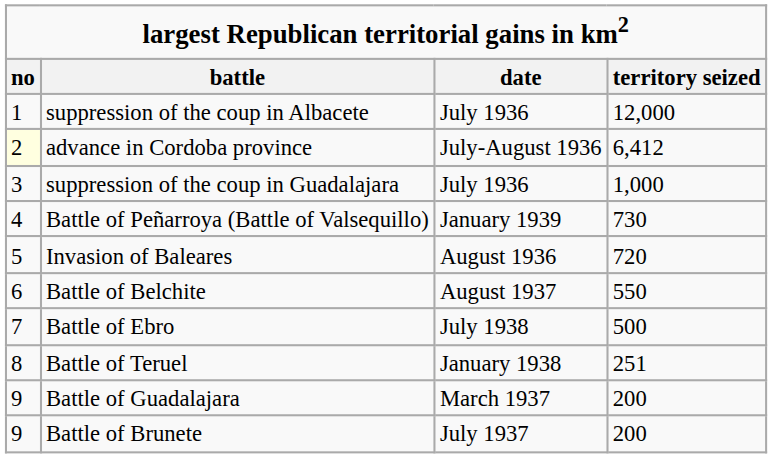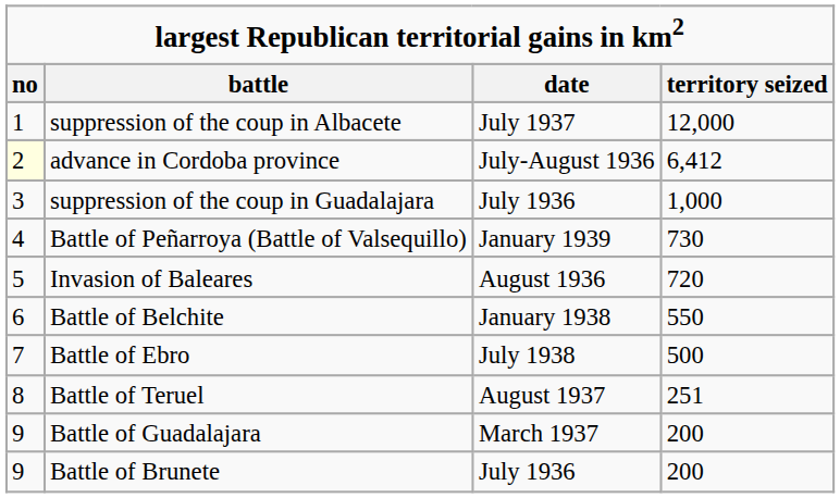suppression of the coup in Albacete | date: July 1936 -> July 1937
Battle of Belchite | date: August 1937 -> January 1938
Battle of Teruel | date: January 1938 -> August 1937
Battle of Brunete | date: July 1937 -> July 1936
